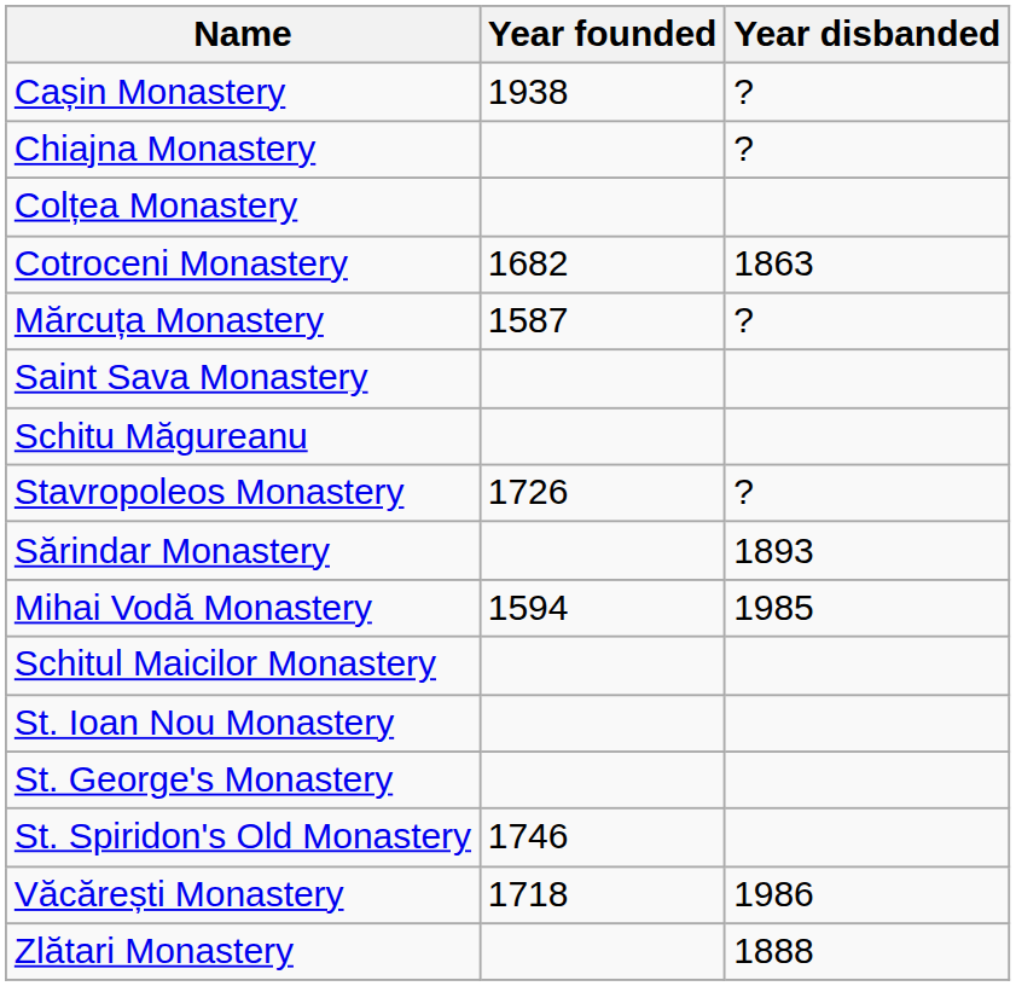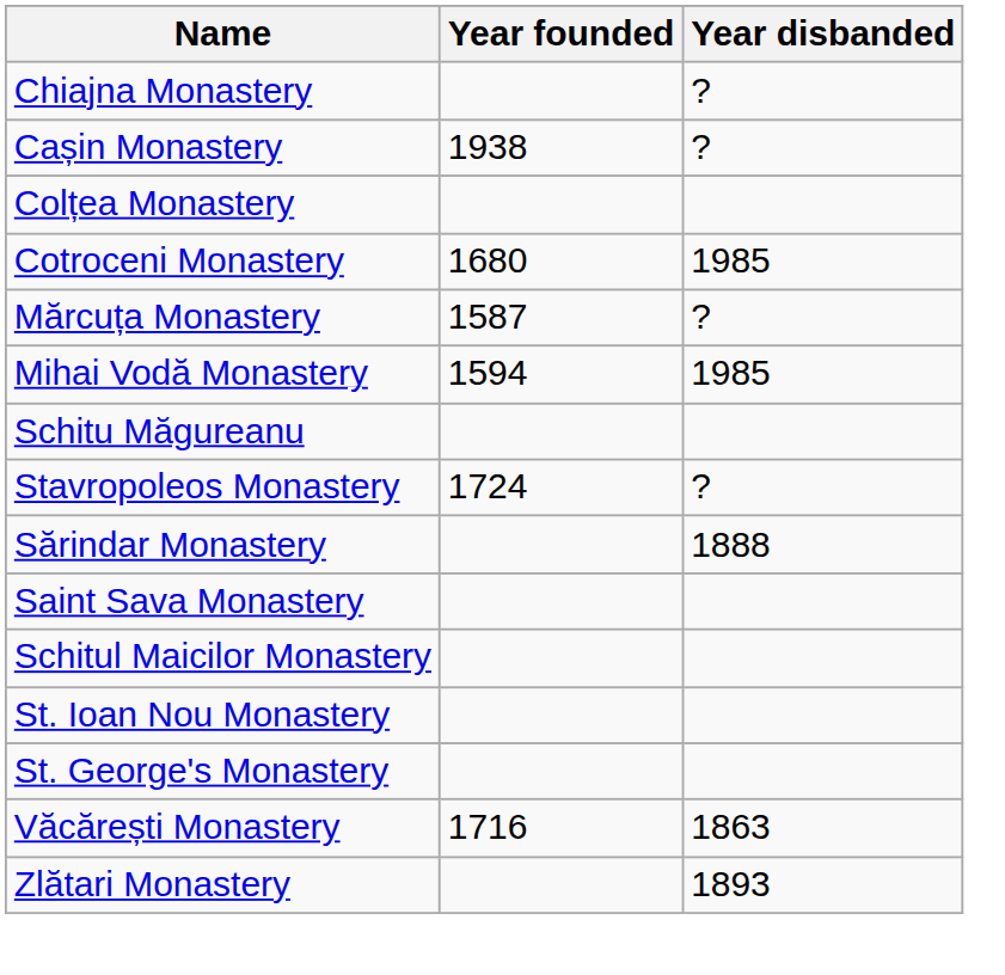rows swapped: Cașin Monastery <-> Chiajna Monastery
Cotroceni Monastery | Year founded: 1682 -> 1680
Cotroceni Monastery | Year disbanded: 1863 -> 1985
rows swapped: Mihai Vodă Monastery <-> Saint Sava Monastery
Stavropoleos Monastery | Year founded: 1726 -> 1724
Sărindar Monastery | Year disbanded: 1893 -> 1888
- row: St. Spiridon's Old Monastery | 1746
Văcărești Monastery | Year founded: 1718 -> 1716
Văcărești Monastery | Year disbanded: 1986 -> 1863
Zlătari Monastery | Year disbanded: 1888 -> 1893
